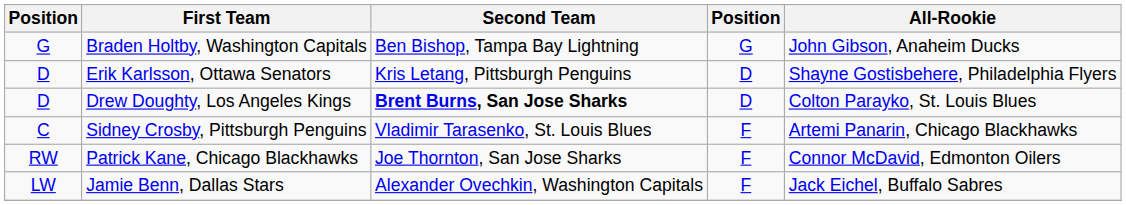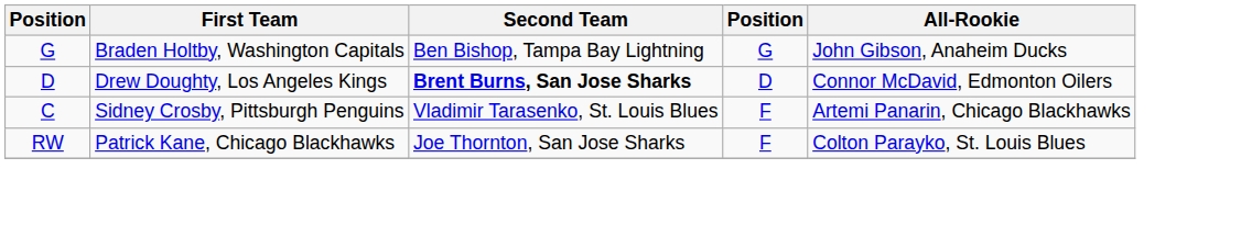- row: D | Erik Karlsson, Ottawa Senators | Kris Letang, Pittsburgh Penguins | D | Shayne Gostisbehere, Philadelphia Flyers
Drew Doughty, Los Angeles Kings | All-Rookie: Colton Parayko, St. Louis Blues -> Connor McDavid, Edmonton Oilers
Patrick Kane, Chicago Blackhawks | All-Rookie: Connor McDavid, Edmonton Oilers -> Colton Parayko, St. Louis Blues
- row: LW | Jamie Benn, Dallas Stars | Alexander Ovechkin, Washington Capitals | F | Jack Eichel, Buffalo Sabres
